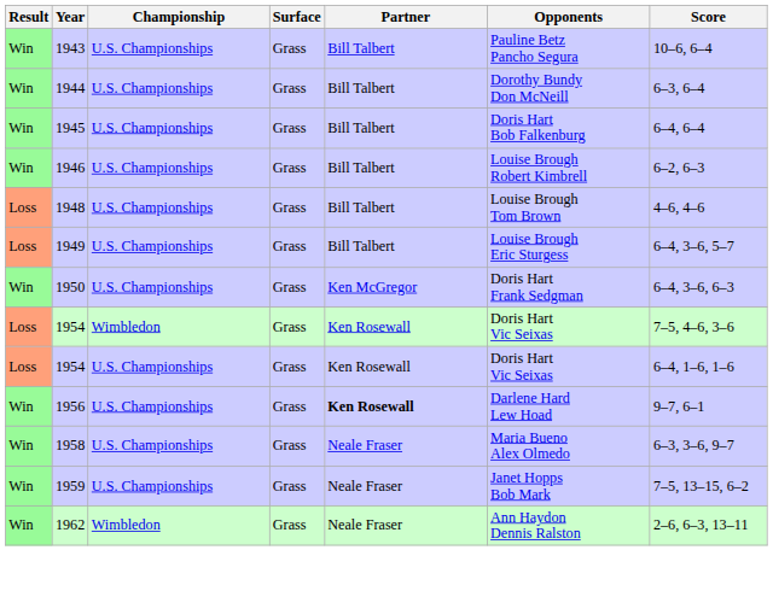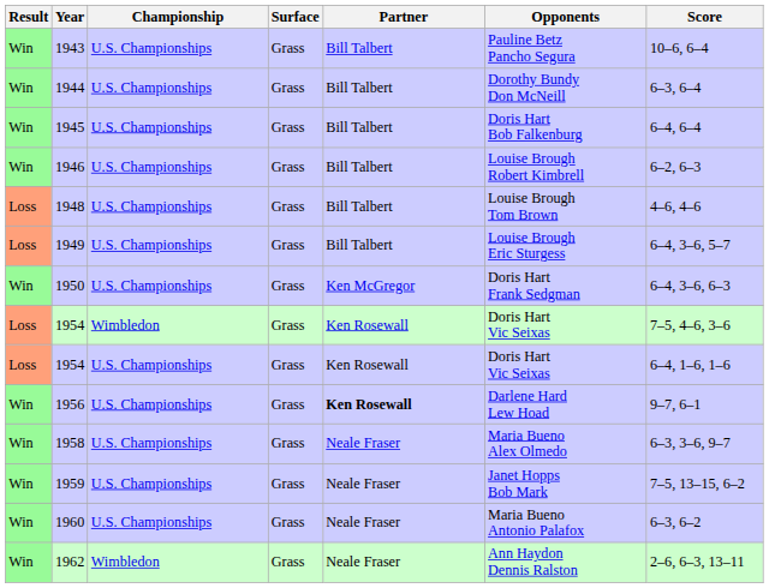+ row: Win | 1960 | U.S. Championships | Grass | Neale Fraser | Maria Bueno Antonio Palafox | 6–3, 6–2
